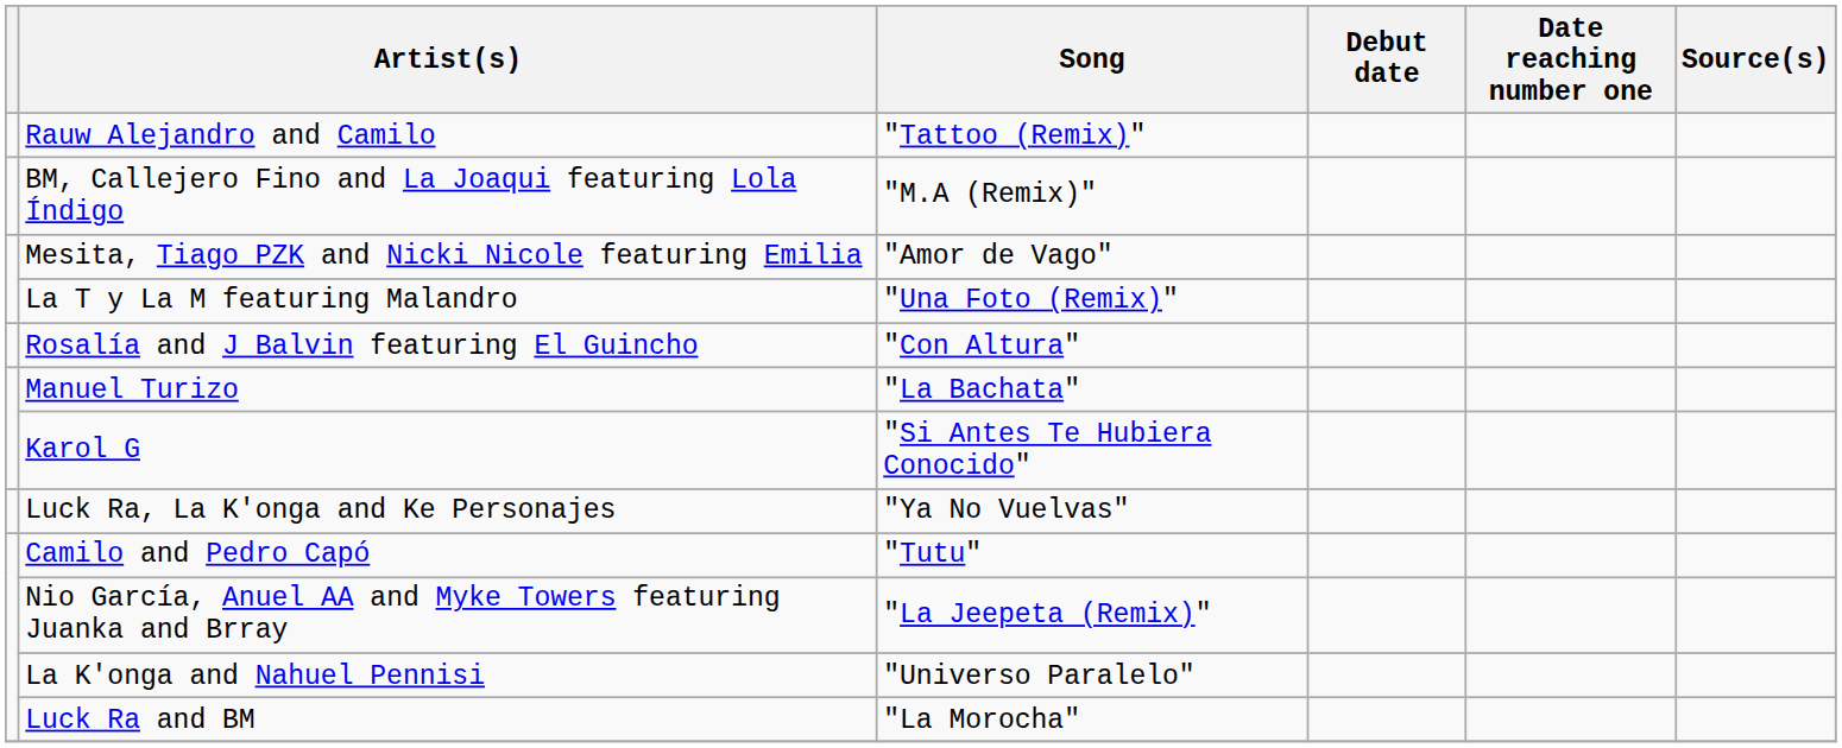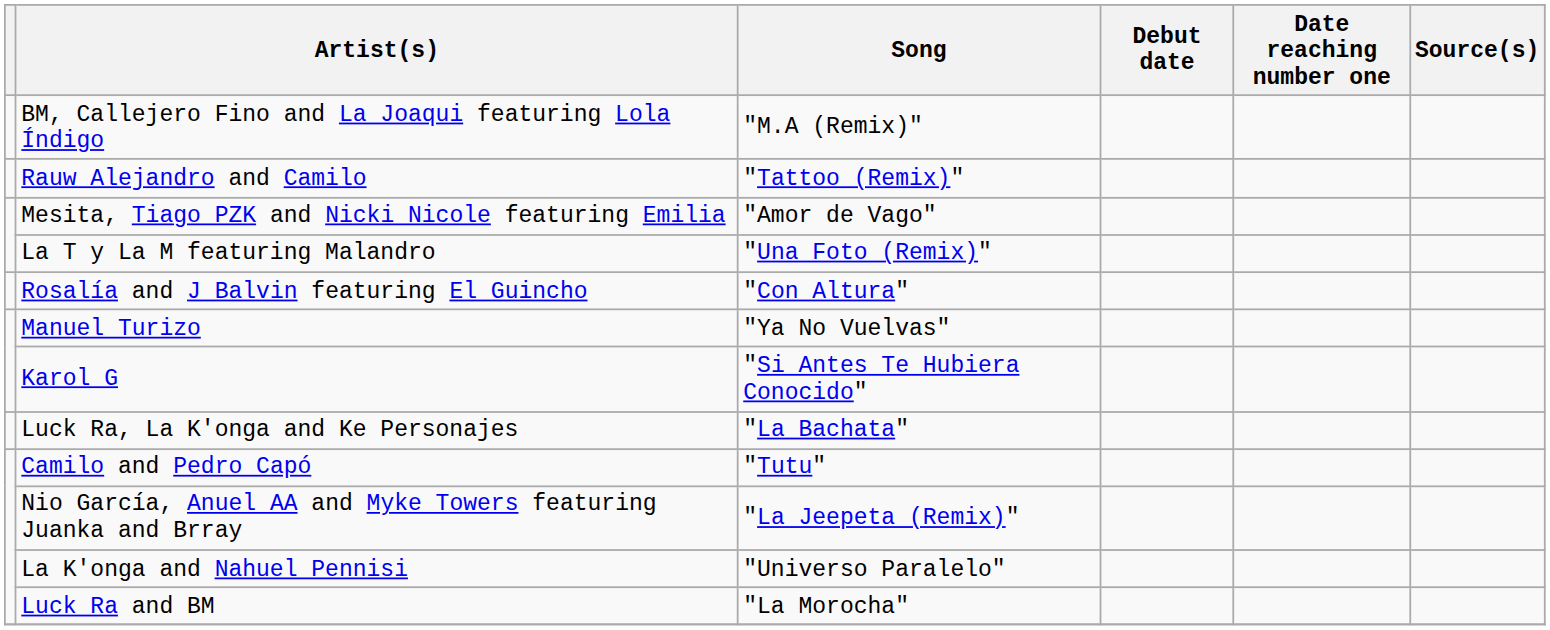rows swapped: Rauw Alejandro and Camilo <-> BM, Callejero Fino and La Joaqui featuring Lola Índigo
Manuel Turizo | Song: "La Bachata" -> "Ya No Vuelvas"
Luck Ra, La K'onga and Ke Personajes | Song: "Ya No Vuelvas" -> "La Bachata"
